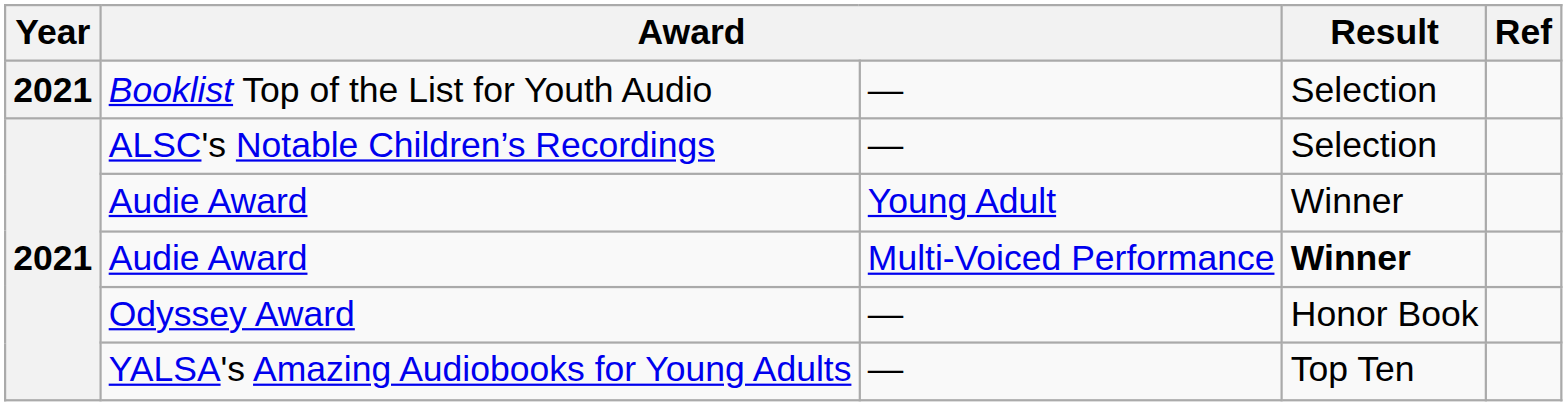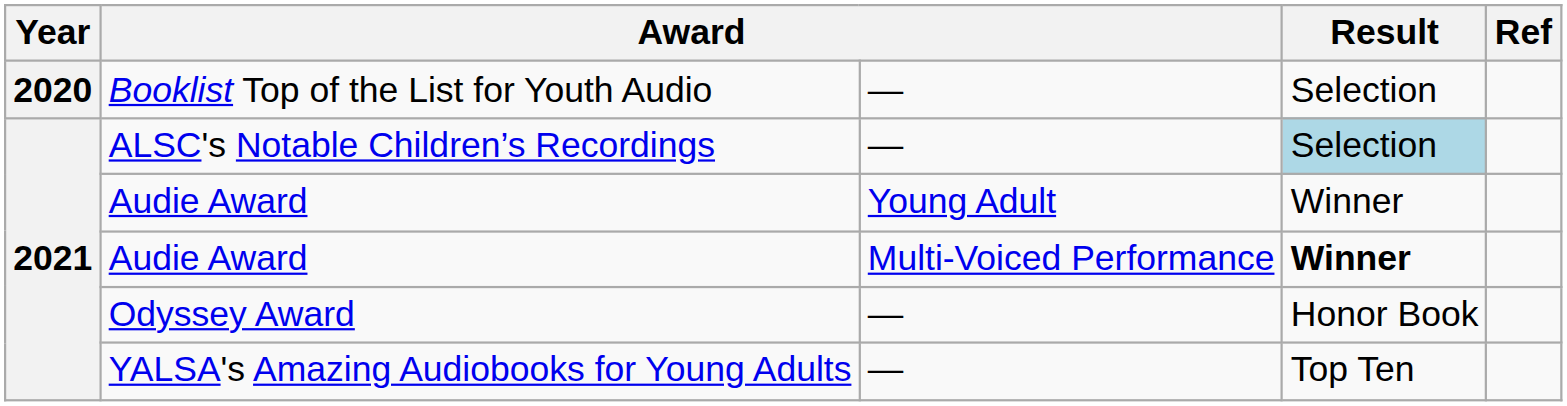Booklist Top of the List for Youth Audio | Year: 2021 -> 2020
ALSC's Notable Children’s Recordings | Result: no background -> lightblue background
